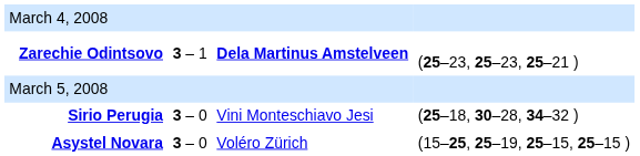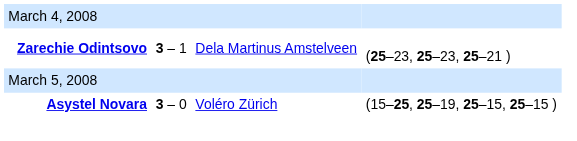Zarechie Odintsovo | column 4: bold -> normal
- row: Sirio Perugia | 3 – 0 | Vini Monteschiavo Jesi | (25–18, 30–28, 34–32 )
